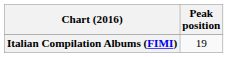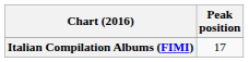Italian Compilation Albums (FIMI) | Peak position: 19 -> 17
